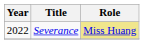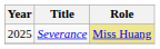Severance | Year: 2022 -> 2025
